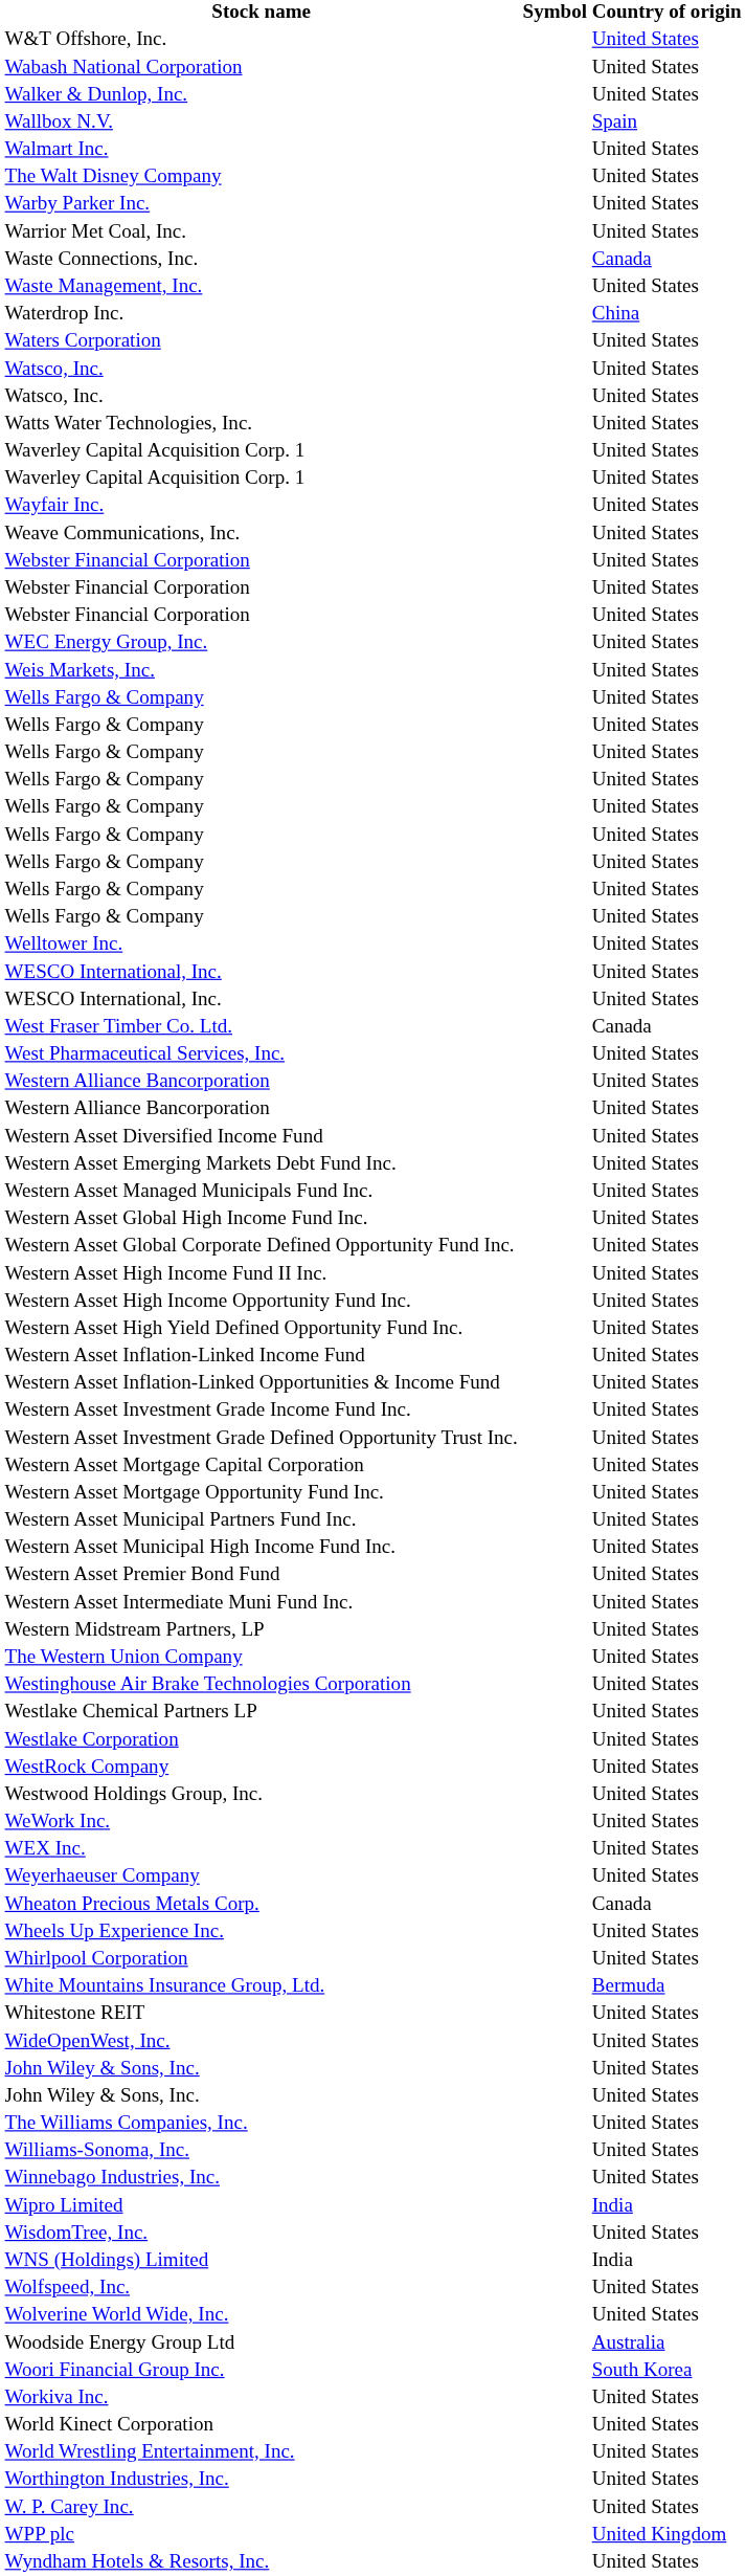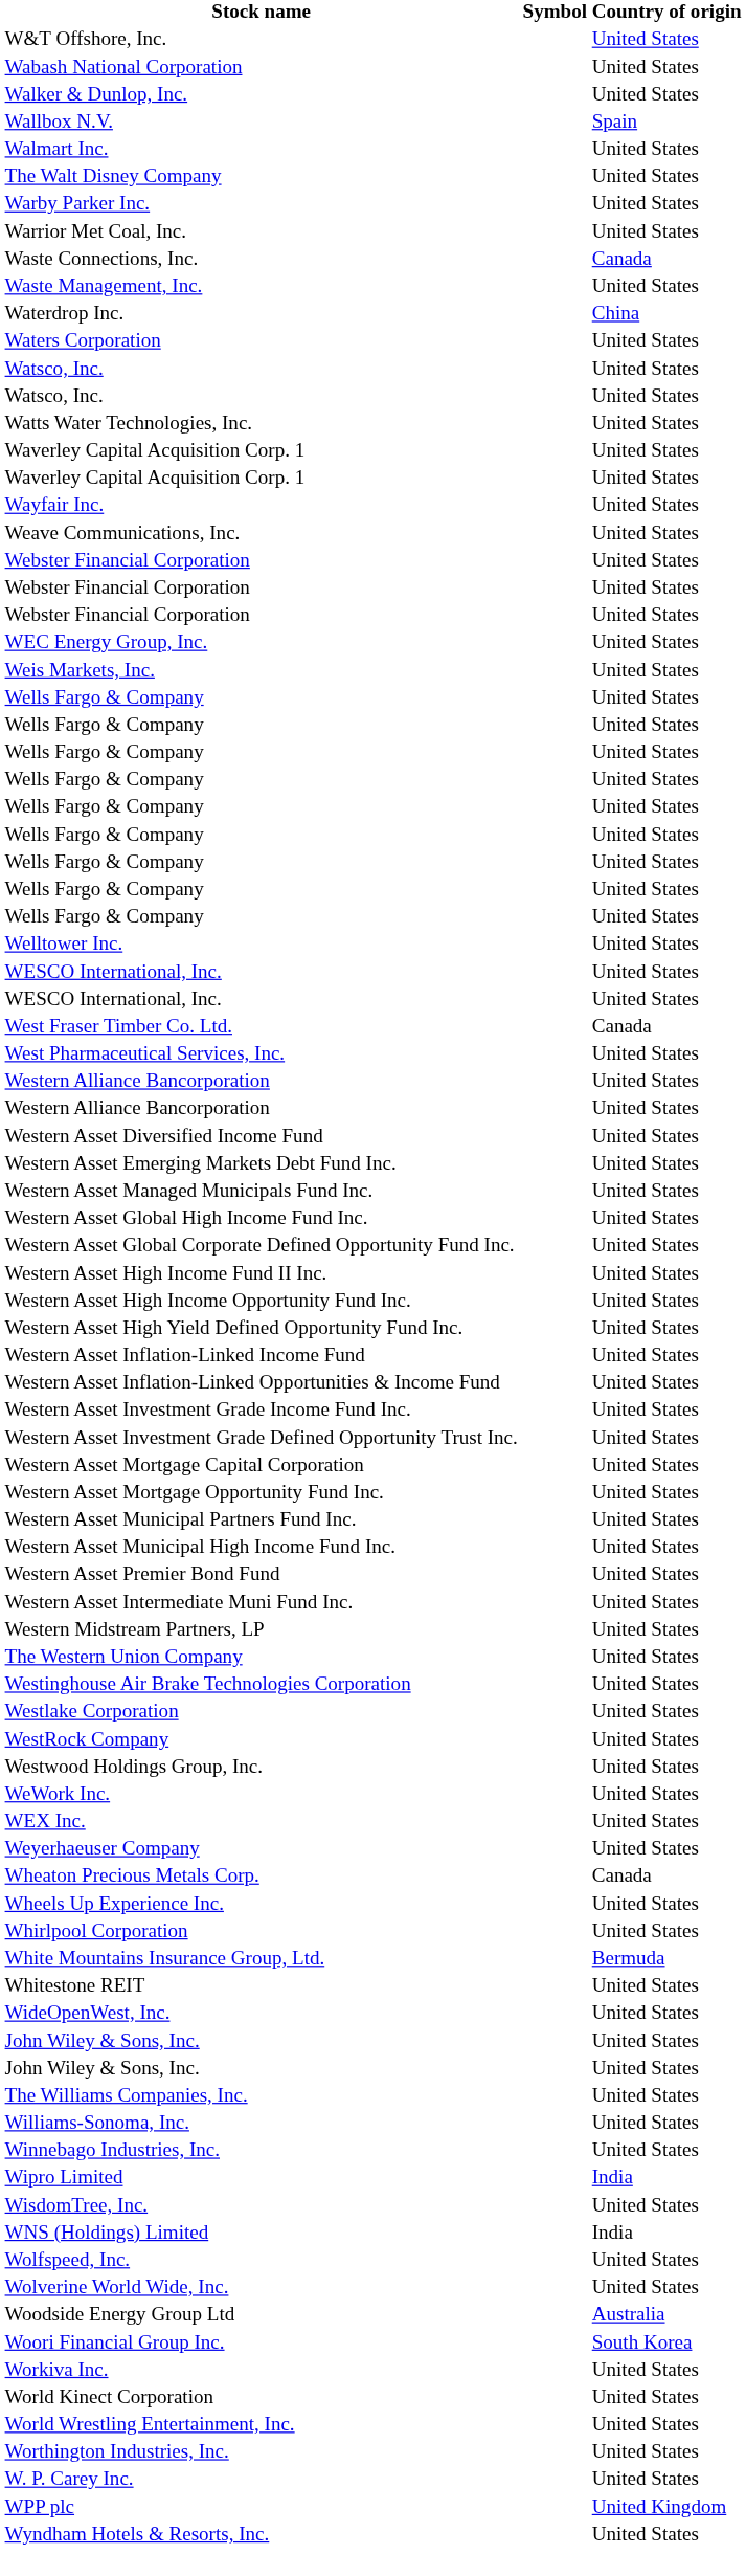- row: Westlake Chemical Partners LP | United States
